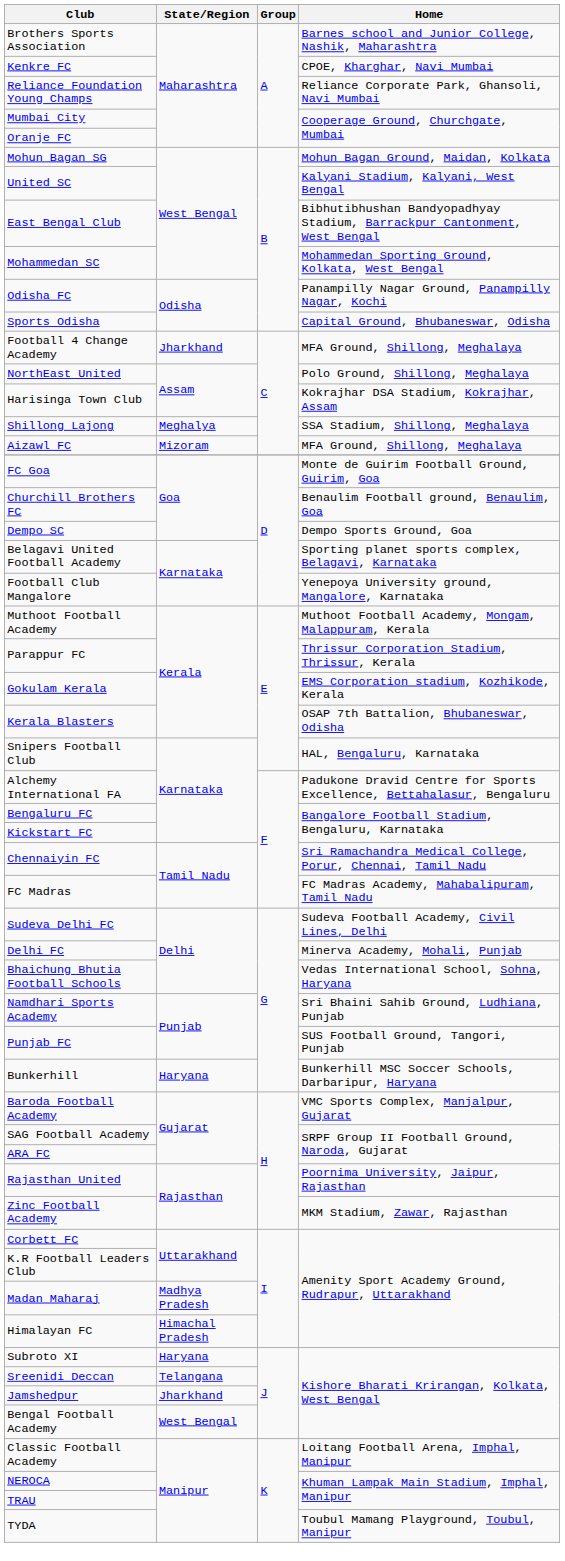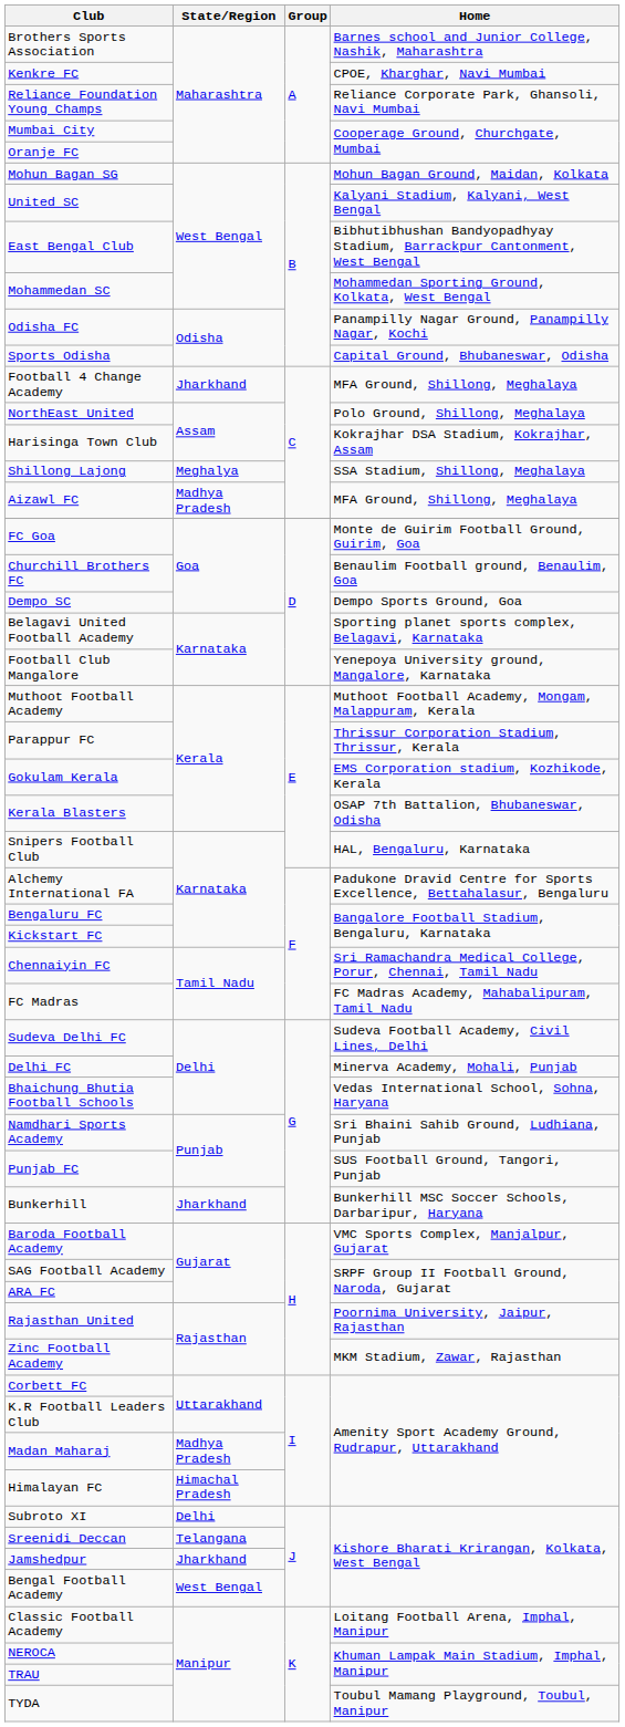Aizawl FC | State/Region: Mizoram -> Madhya Pradesh
Bunkerhill | State/Region: Haryana -> Jharkhand
Subroto XI | State/Region: Haryana -> Delhi
